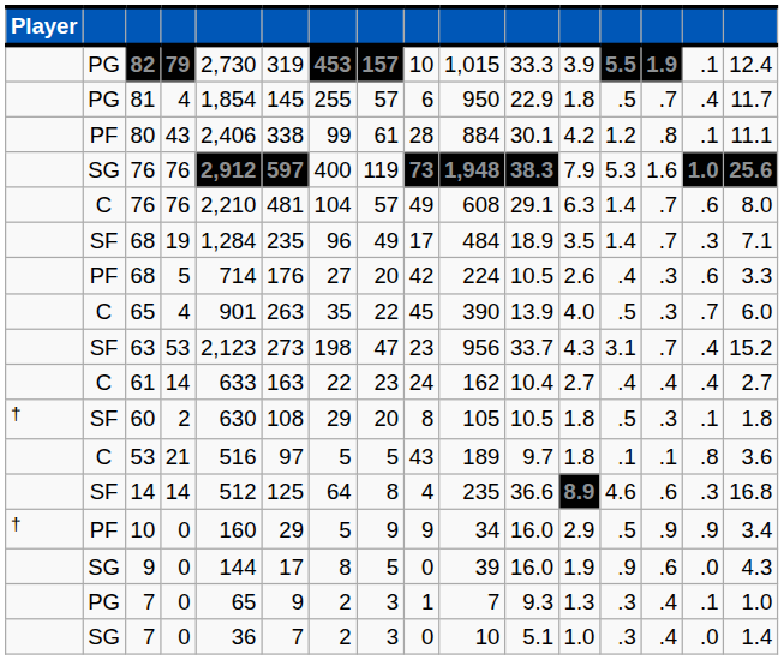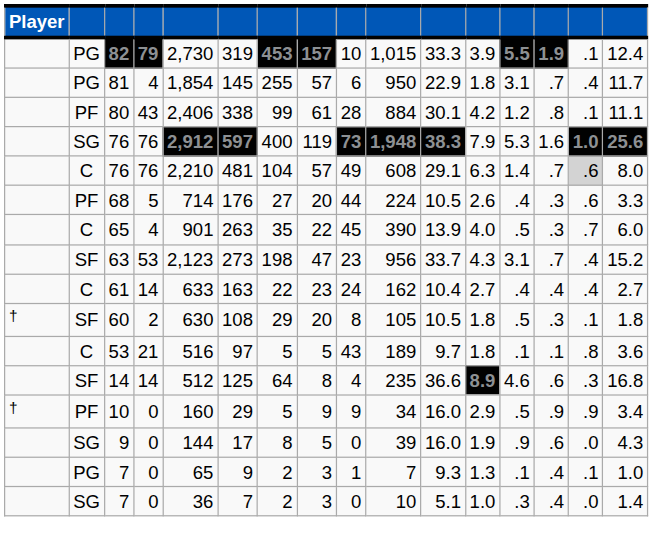81 | column 13: .5 -> 3.1
C / 76 | column 15: no background -> lightgrey background
- row: SF | 68 | 19 | 1,284 | 235 | 96 | 49 | 17 | 484 | 18.9 | 3.5 | 1.4 | .7 | .3 | 7.1
PF / 68 | column 9: 42 -> 44
PG / 7 | column 13: .3 -> .1
